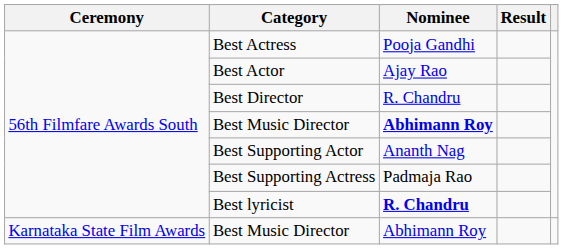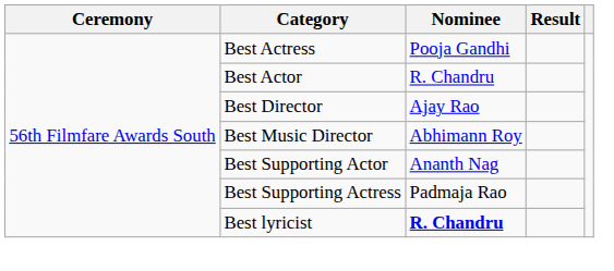Best Actor | Nominee: Ajay Rao -> R. Chandru
Best Director | Nominee: R. Chandru -> Ajay Rao
56th Filmfare Awards South / Best Music Director | Nominee: bold -> normal
- row: Karnataka State Film Awards | Best Music Director | Abhimann Roy
